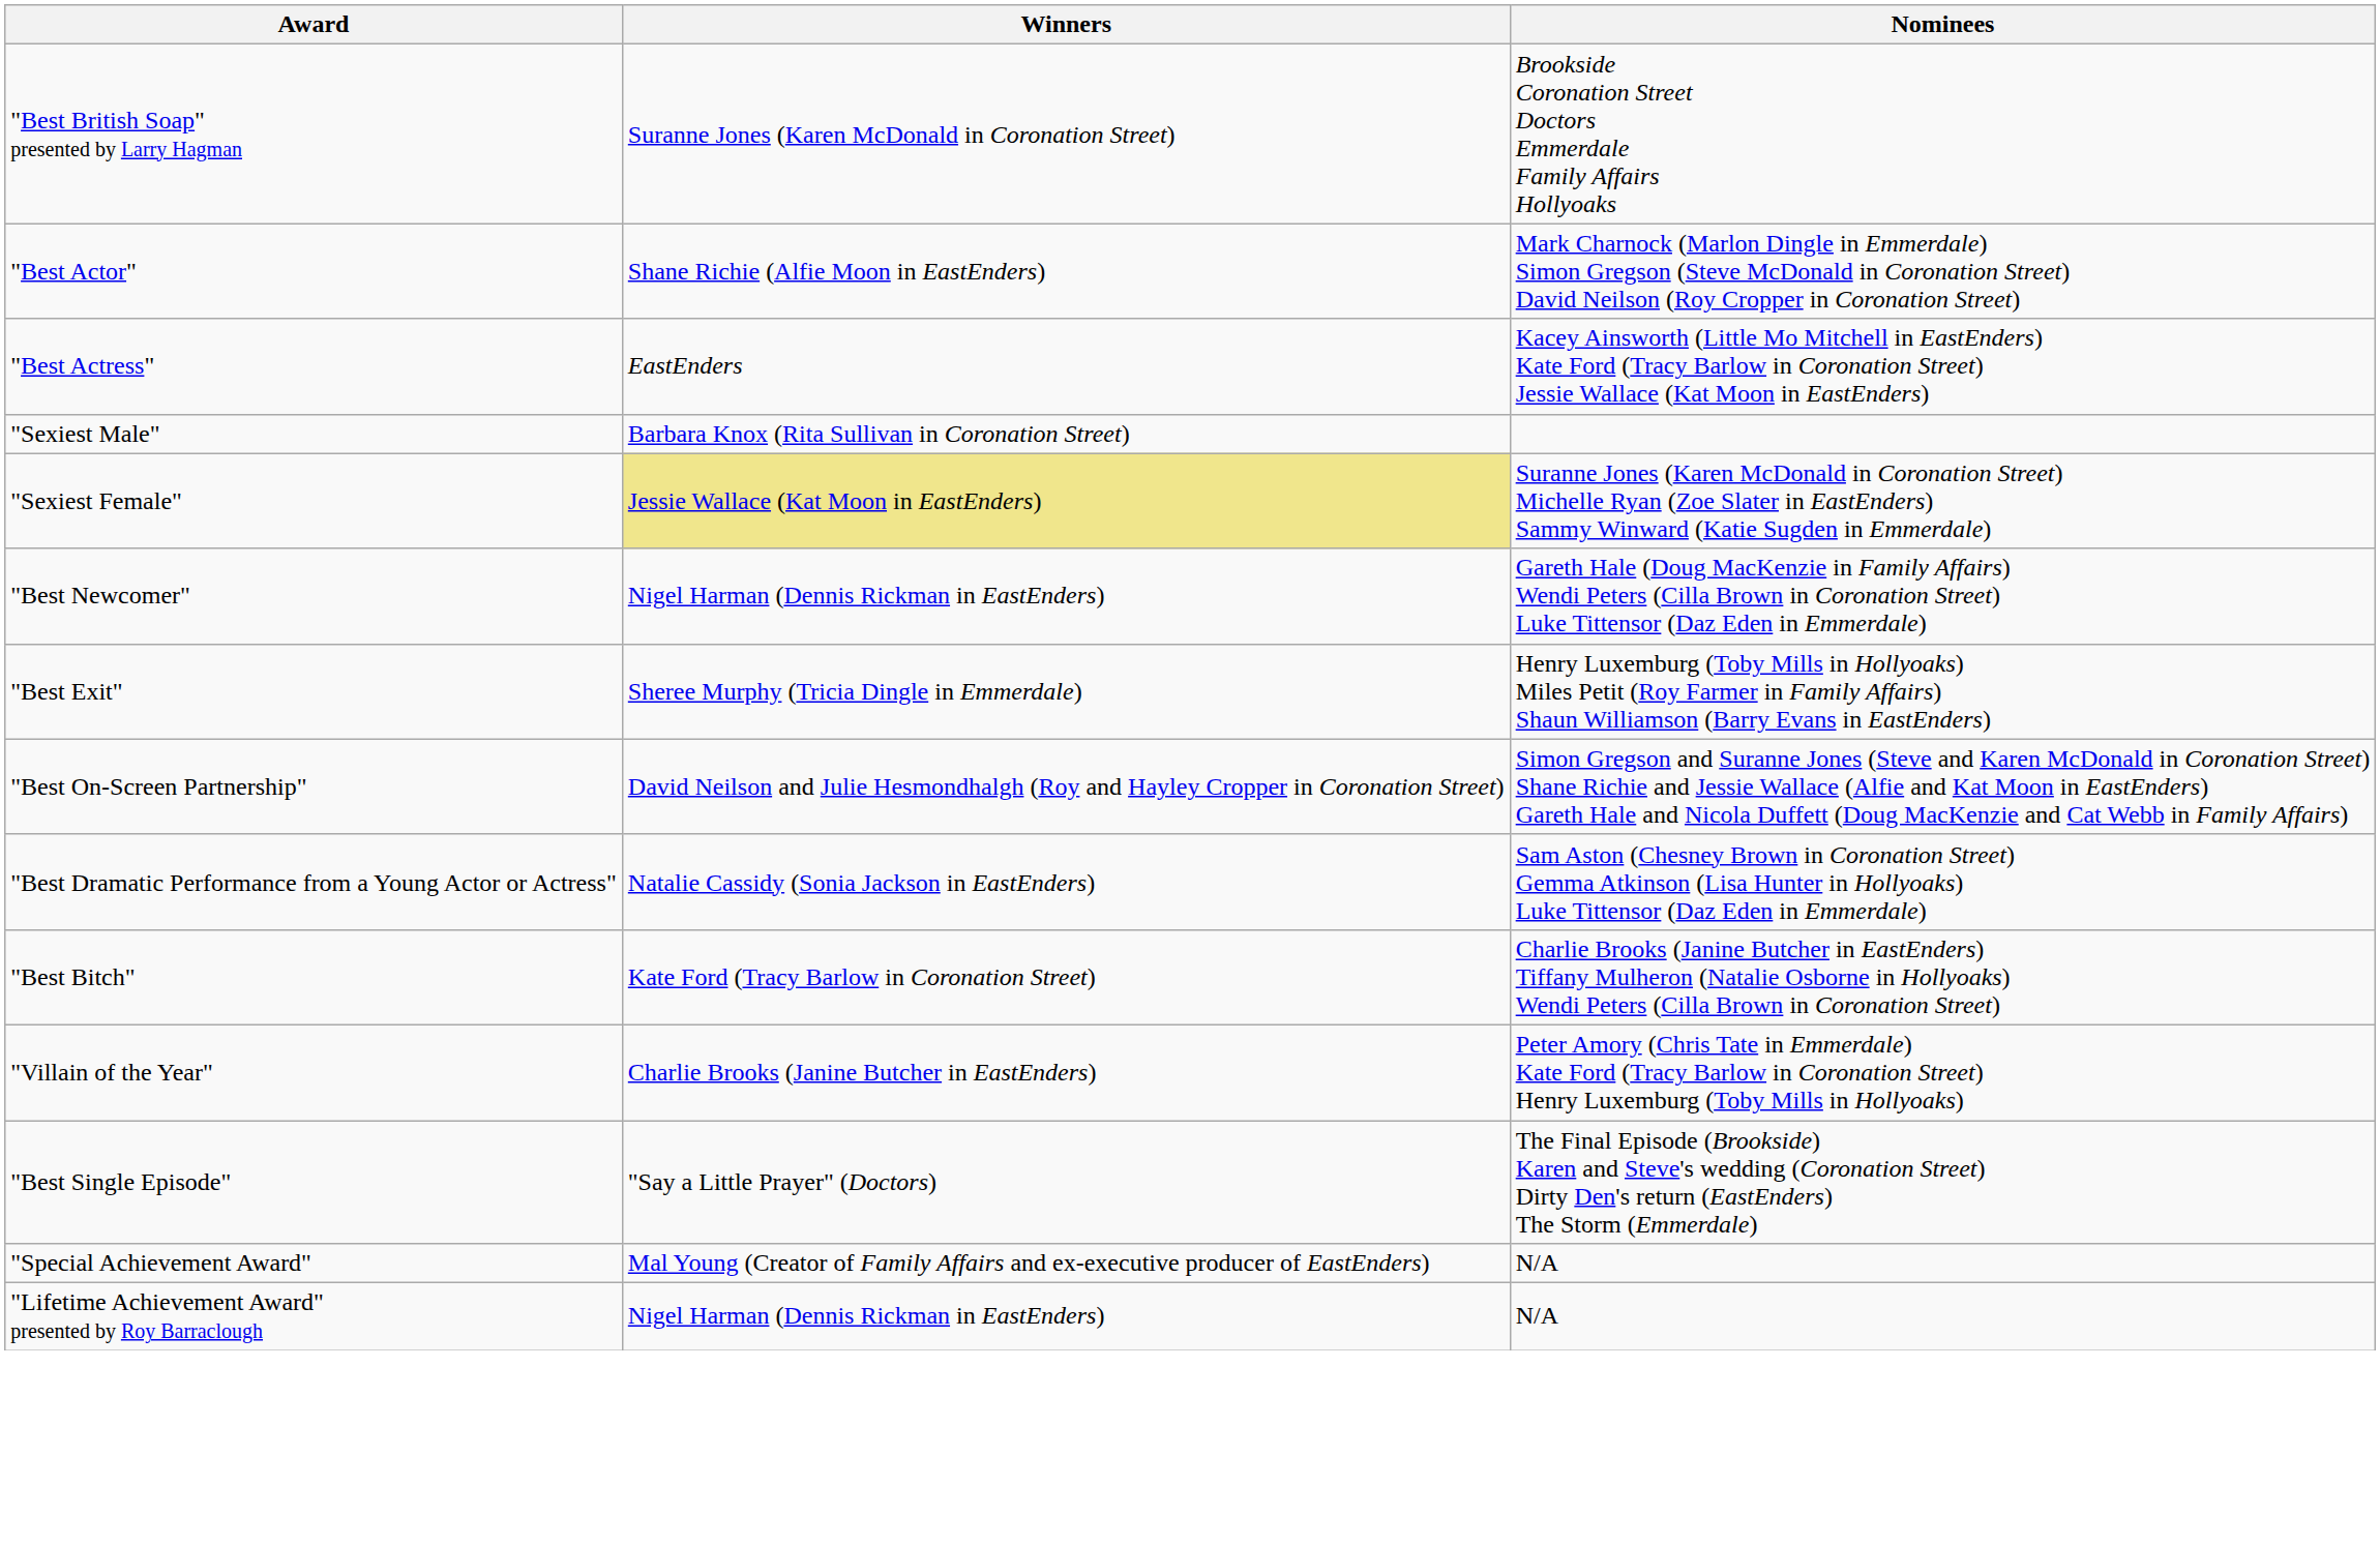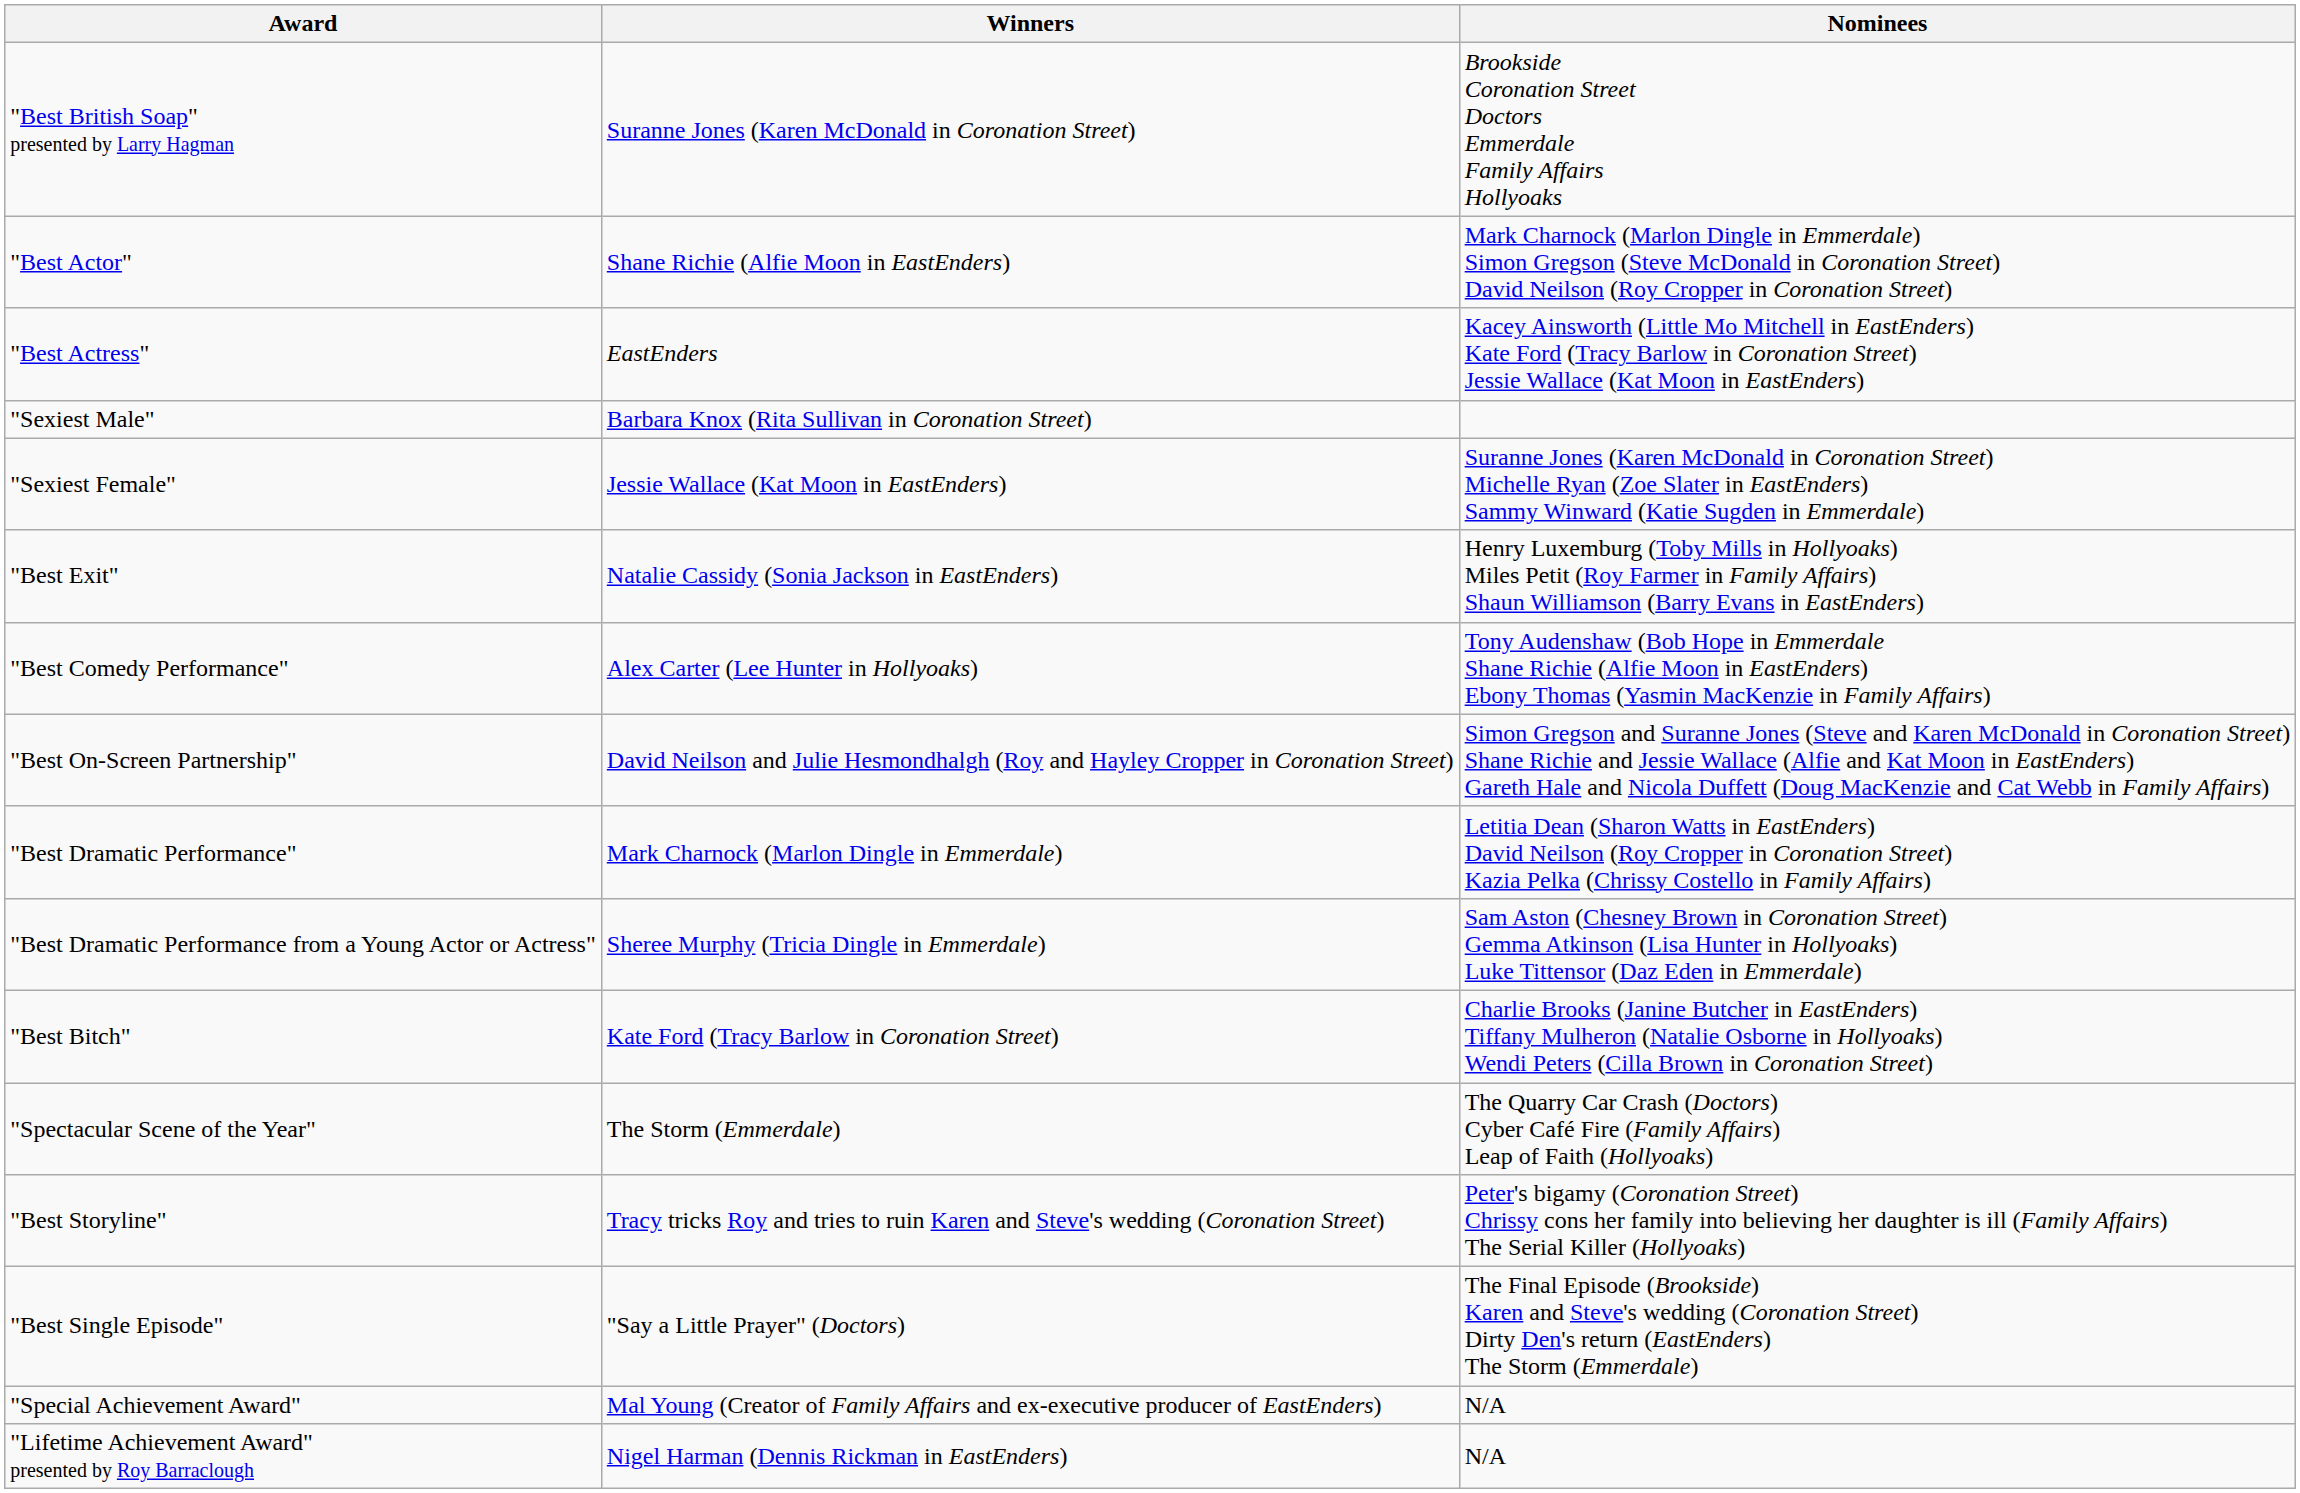"Sexiest Female" | Winners: khaki background -> no background
- row: "Best Newcomer" | Nigel Harman (Dennis Rickman in EastEnders) | Gareth Hale (Doug MacKenzie in Family Affairs) Wendi Peters (Cilla Brown in Coronation Street) Luke Tittensor (Daz Eden in Emmerdale)
"Best Exit" | Winners: Sheree Murphy (Tricia Dingle in Emmerdale) -> Natalie Cassidy (Sonia Jackson in EastEnders)
+ row: "Best Comedy Performance" | Alex Carter (Lee Hunter in Hollyoaks) | Tony Audenshaw (Bob Hope in Emmerdale Shane Richie (Alfie Moon in EastEnders) Ebony Thomas (Yasmin MacKenzie in Family Affairs)
+ row: "Best Dramatic Performance" | Mark Charnock (Marlon Dingle in Emmerdale) | Letitia Dean (Sharon Watts in EastEnders) David Neilson (Roy Cropper in Coronation Street) Kazia Pelka (Chrissy Costello in Family Affairs)
"Best Dramatic Performance from a Young Actor or Actress" | Winners: Natalie Cassidy (Sonia Jackson in EastEnders) -> Sheree Murphy (Tricia Dingle in Emmerdale)
- row: "Villain of the Year" | Charlie Brooks (Janine Butcher in EastEnders) | Peter Amory (Chris Tate in Emmerdale) Kate Ford (Tracy Barlow in Coronation Street) Henry Luxemburg (Toby Mills in Hollyoaks)
+ row: "Spectacular Scene of the Year" | The Storm (Emmerdale) | The Quarry Car Crash (Doctors) Cyber Café Fire (Family Affairs) Leap of Faith (Hollyoaks)
+ row: "Best Storyline" | Tracy tricks Roy and tries to ruin Karen and Steve's wedding (Coronation Street) | Peter's bigamy (Coronation Street) Chrissy cons her family into believing her daughter is ill (Family Affairs) The Serial Killer (Hollyoaks)
